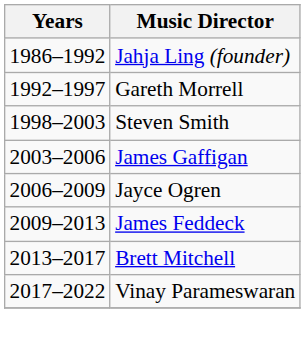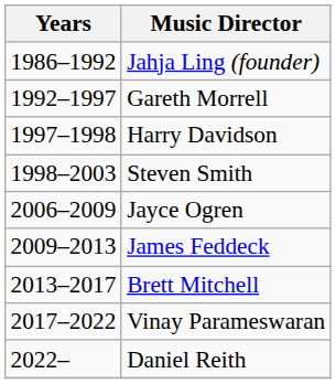+ row: 1997–1998 | Harry Davidson
- row: 2003–2006 | James Gaffigan
+ row: 2022– | Daniel Reith
